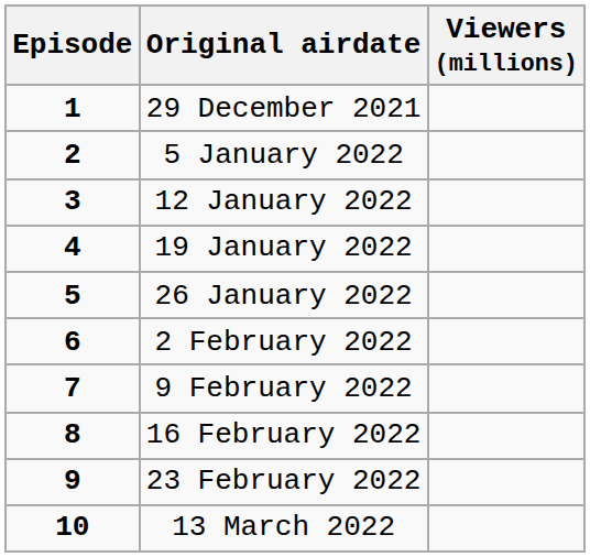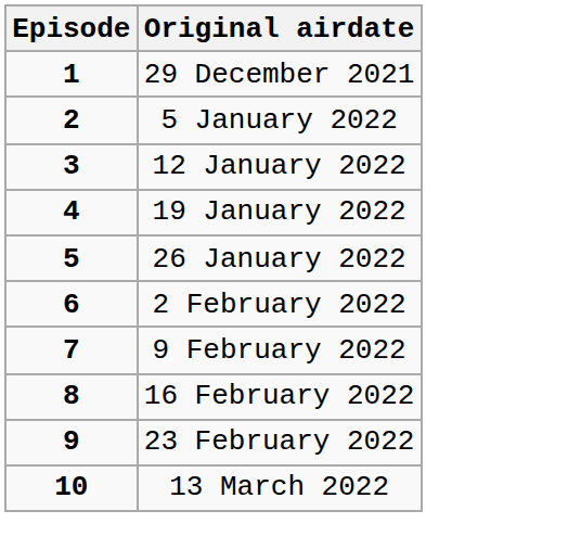- column: Viewers (millions)
